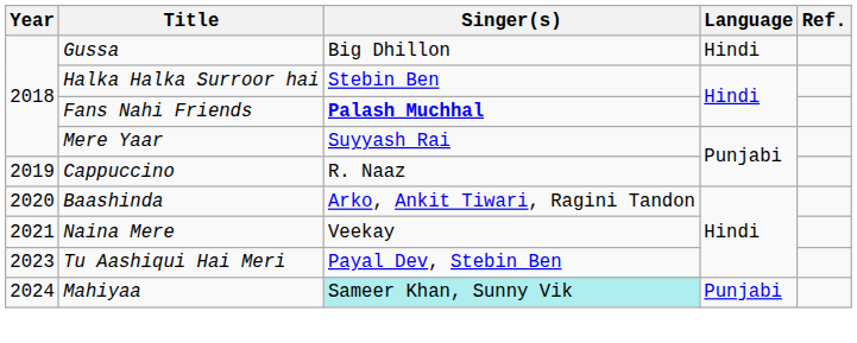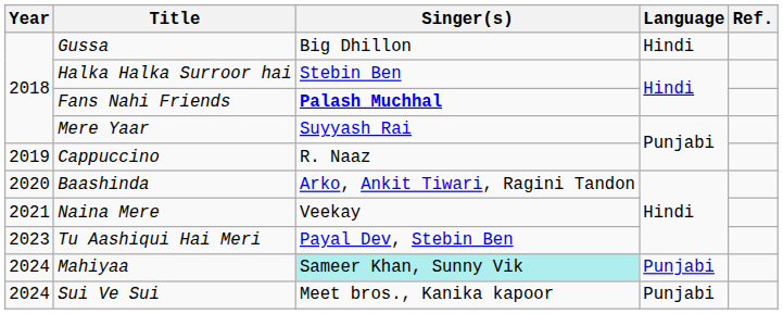+ row: 2024 | Sui Ve Sui | Meet bros., Kanika kapoor | Punjabi
